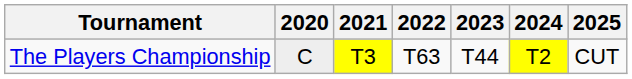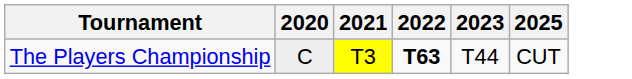- column: 2024 | T2
The Players Championship | 2022: normal -> bold
